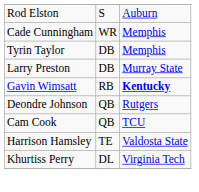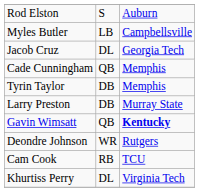+ row: Myles Butler | LB | Campbellsville
+ row: Jacob Cruz | DL | Georgia Tech
Cade Cunningham | column 2: WR -> QB
Gavin Wimsatt | column 2: RB -> QB
Deondre Johnson | column 2: QB -> WR
Cam Cook | column 2: QB -> RB
- row: Harrison Hamsley | TE | Valdosta State
